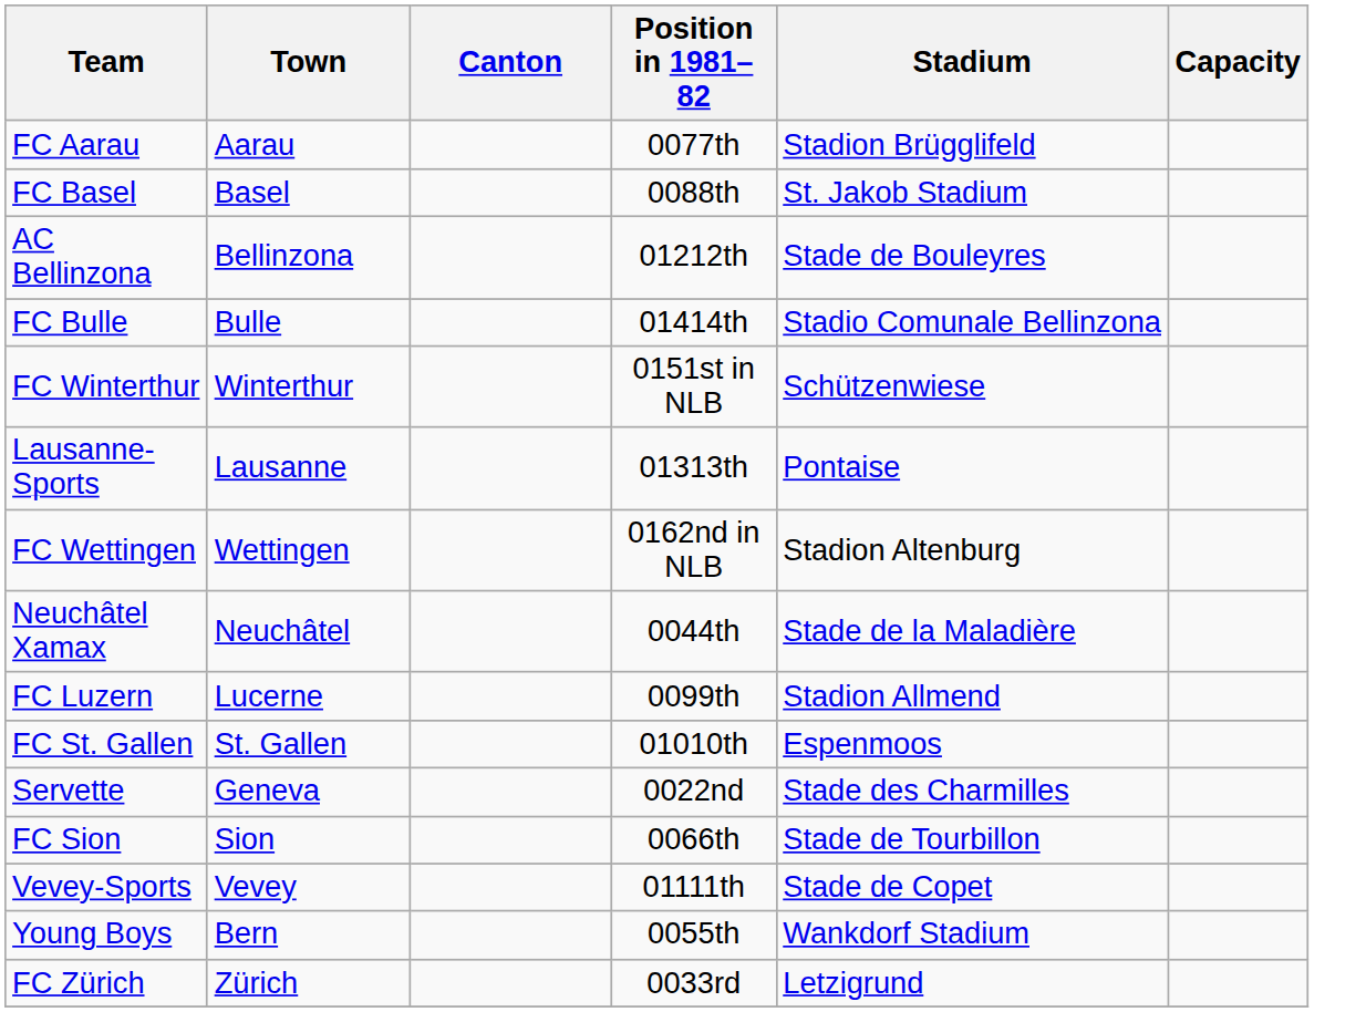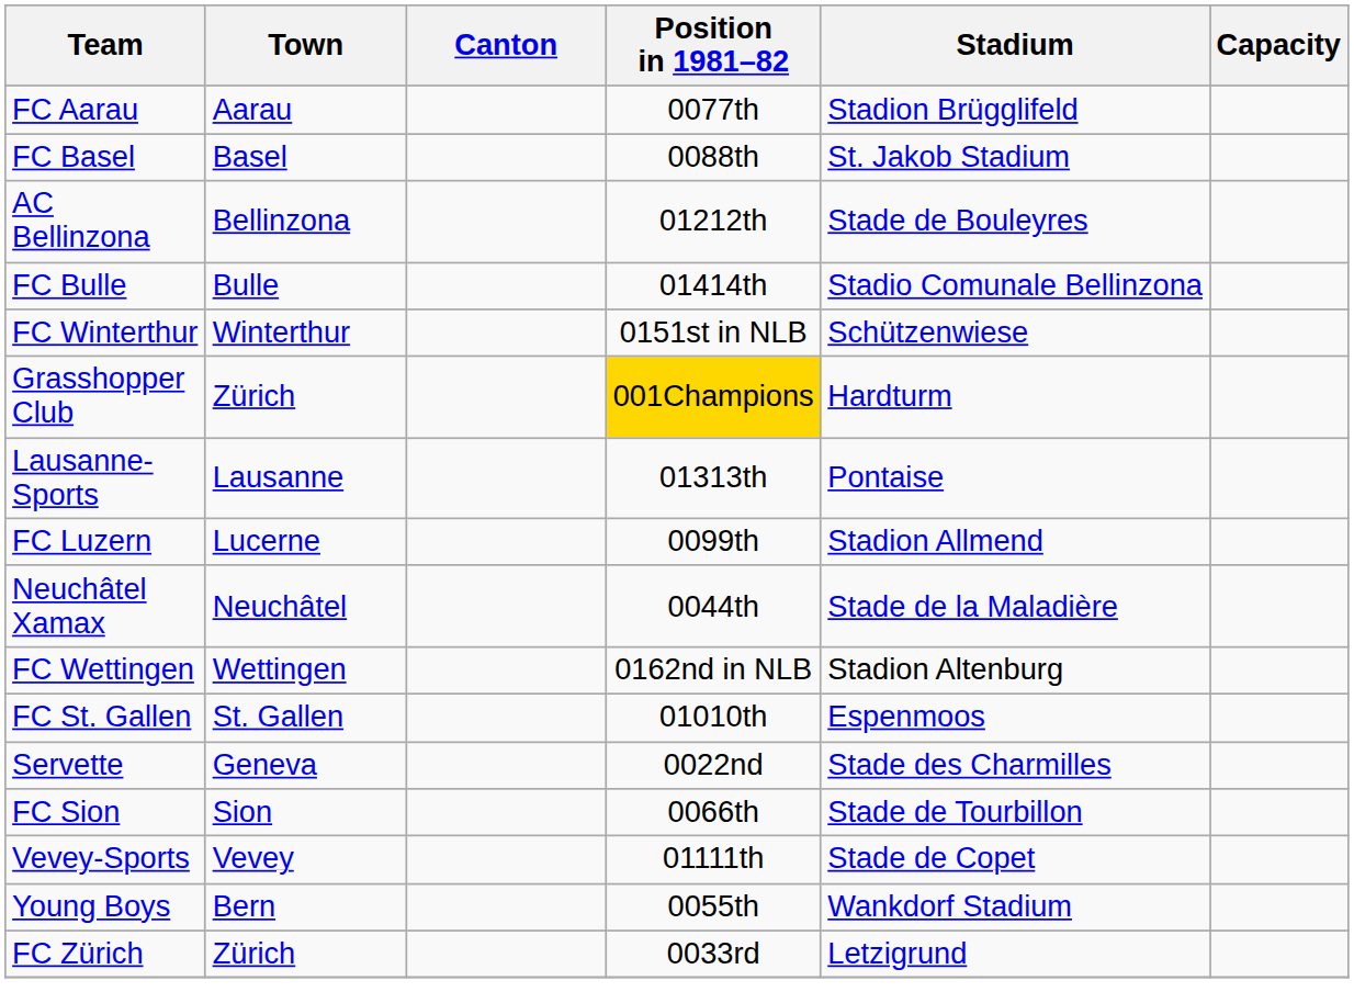+ row: Grasshopper Club | Zürich | 001Champions | Hardturm
rows swapped: FC Luzern <-> FC Wettingen
